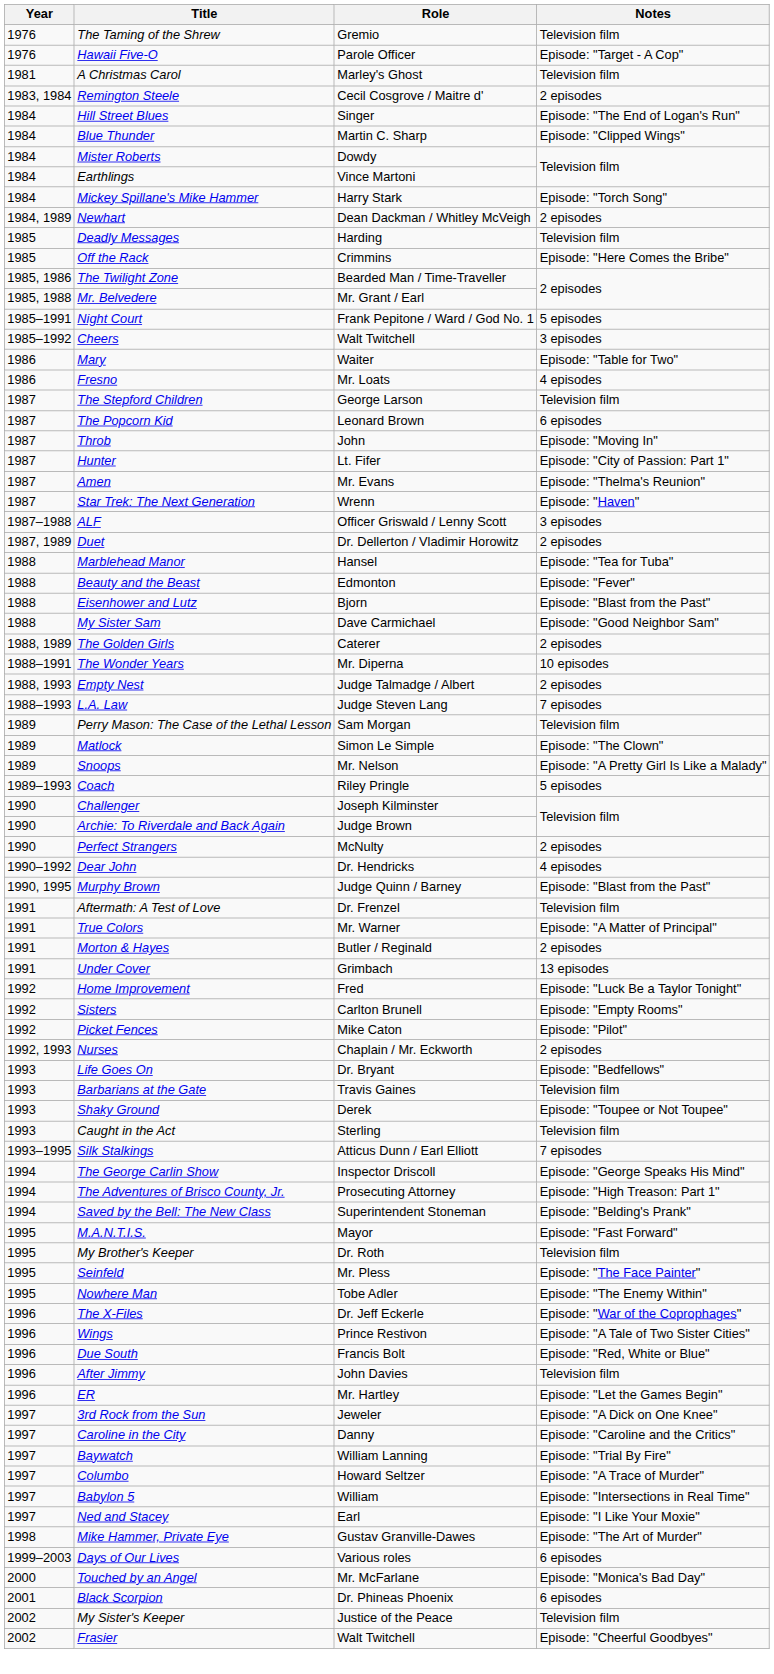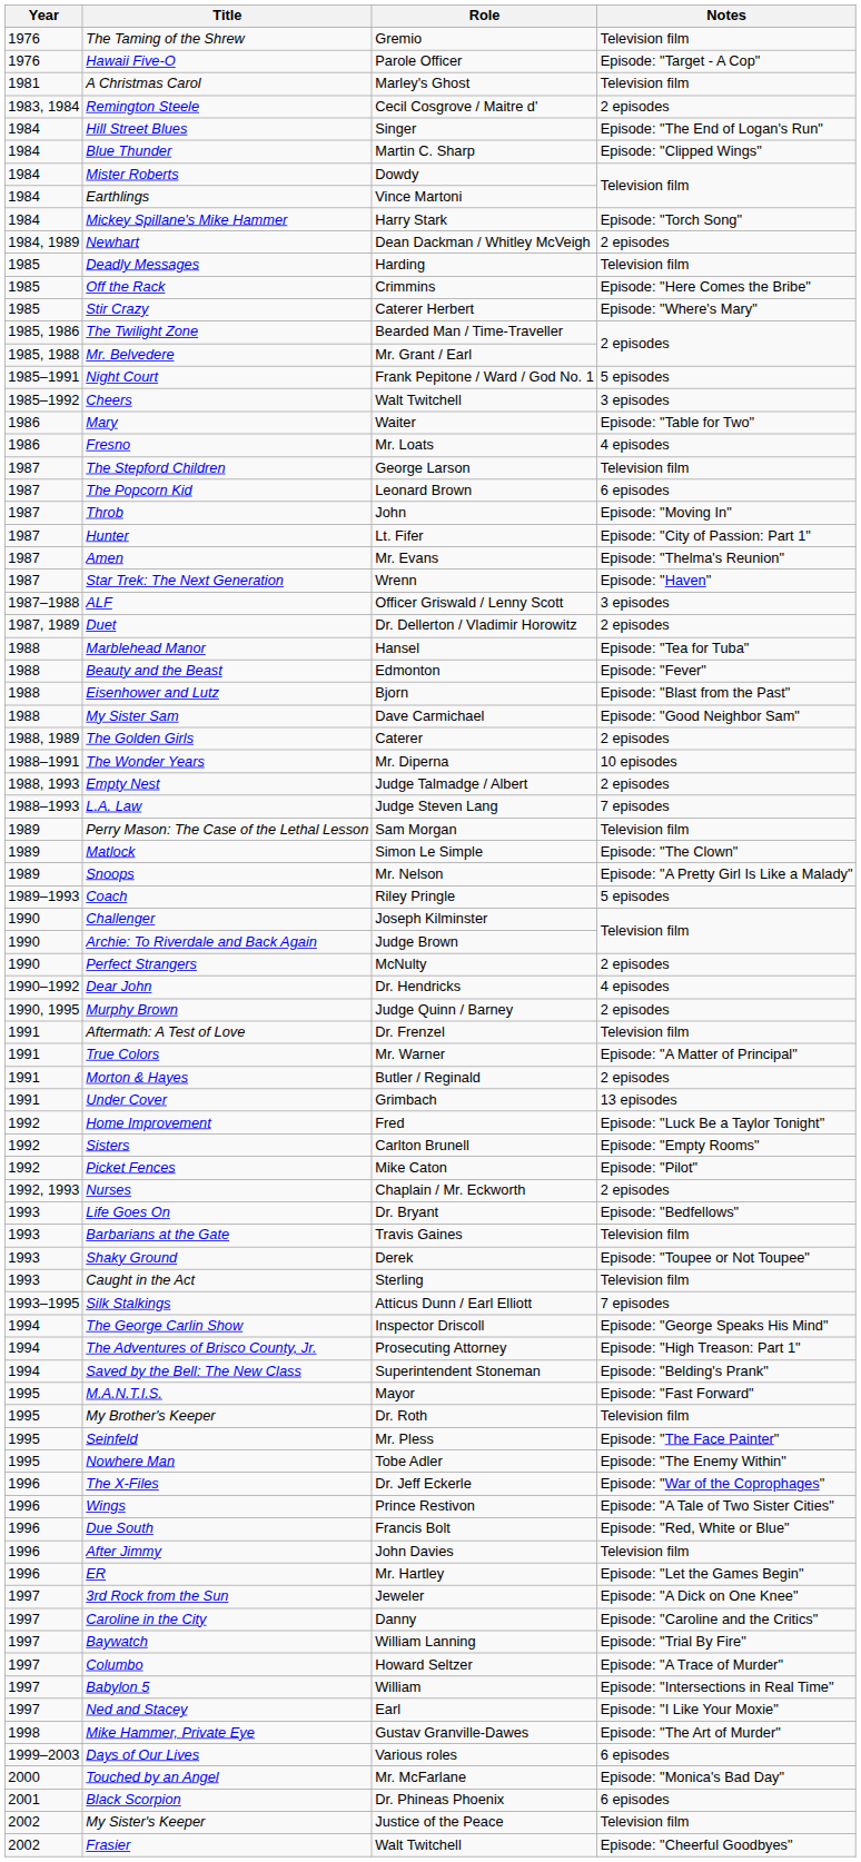+ row: 1985 | Stir Crazy | Caterer Herbert | Episode: "Where's Mary"
Murphy Brown | Notes: Episode: "Blast from the Past" -> 2 episodes
